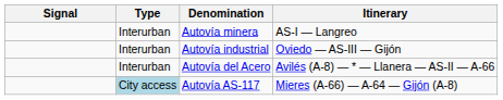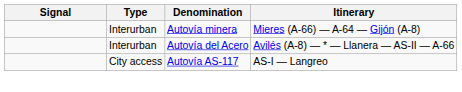Autovía minera | Itinerary: AS-I — Langreo -> Mieres (A-66) — A-64 — Gijón (A-8)
- row: Interurban | Autovía industrial | Oviedo — AS-III — Gijón
Autovía AS-117 | Type: lightblue background -> no background
Autovía AS-117 | Itinerary: Mieres (A-66) — A-64 — Gijón (A-8) -> AS-I — Langreo
